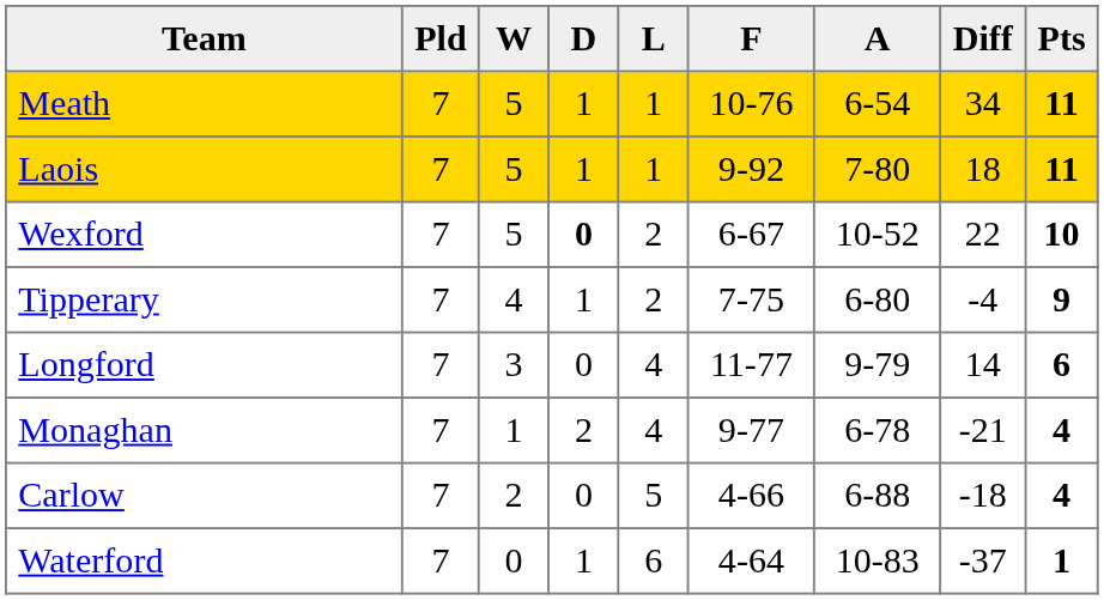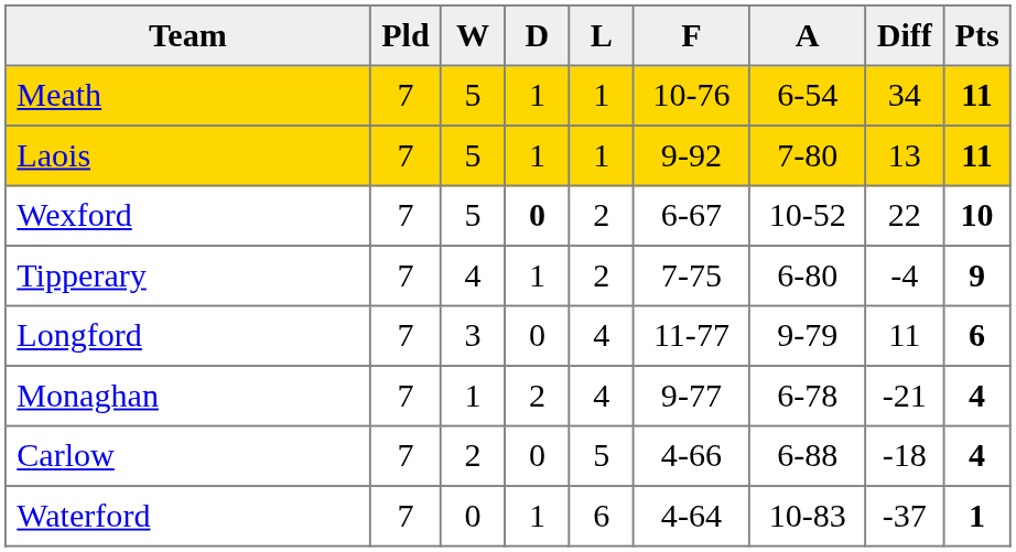Laois | Diff: 18 -> 13
Longford | Diff: 14 -> 11
